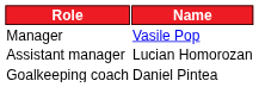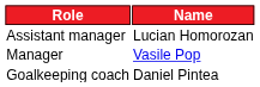rows swapped: Manager <-> Assistant manager
